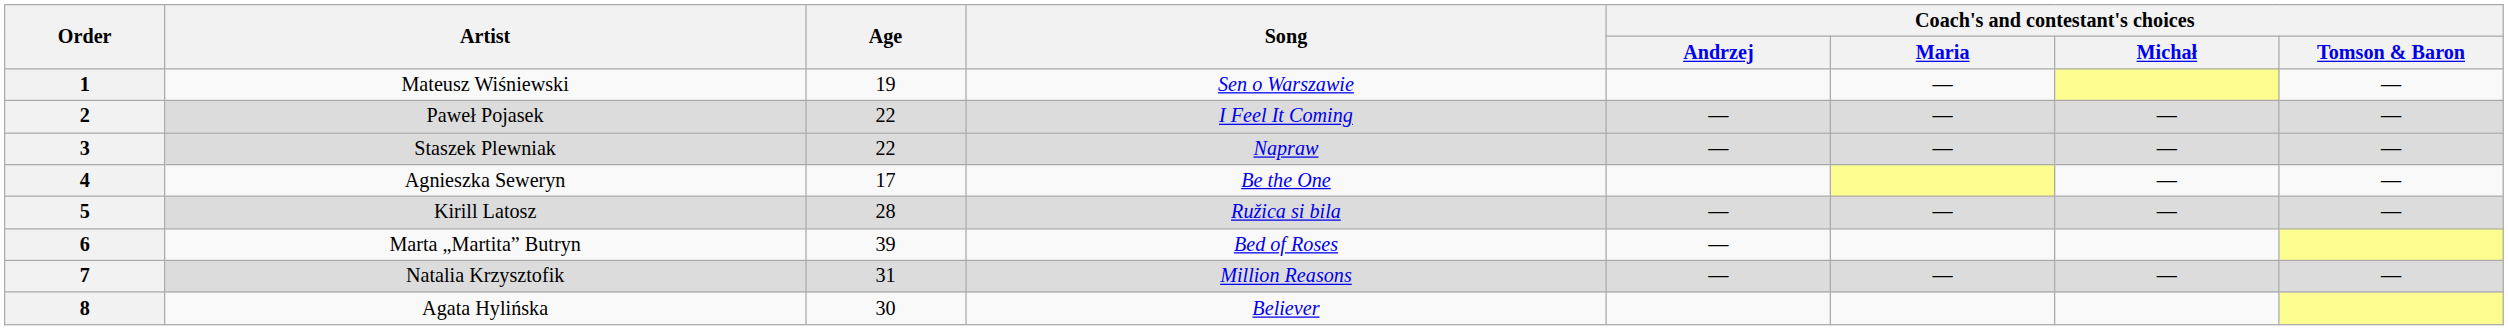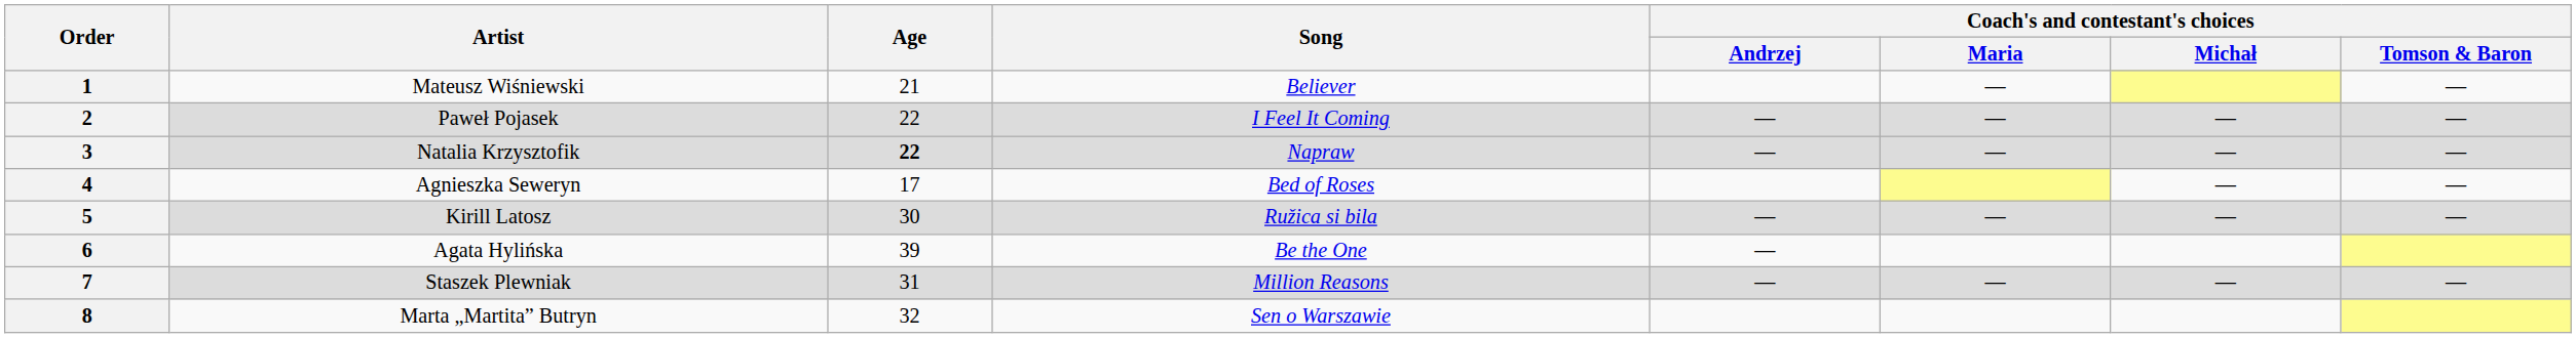1 | Age: 19 -> 21
1 | Song: Sen o Warszawie -> Believer
3 | Artist: Staszek Plewniak -> Natalia Krzysztofik
3 | Age: normal -> bold
4 | Song: Be the One -> Bed of Roses
5 | Age: 28 -> 30
6 | Artist: Marta „Martita” Butryn -> Agata Hylińska
6 | Song: Bed of Roses -> Be the One
7 | Artist: Natalia Krzysztofik -> Staszek Plewniak
8 | Artist: Agata Hylińska -> Marta „Martita” Butryn
8 | Age: 30 -> 32
8 | Song: Believer -> Sen o Warszawie
